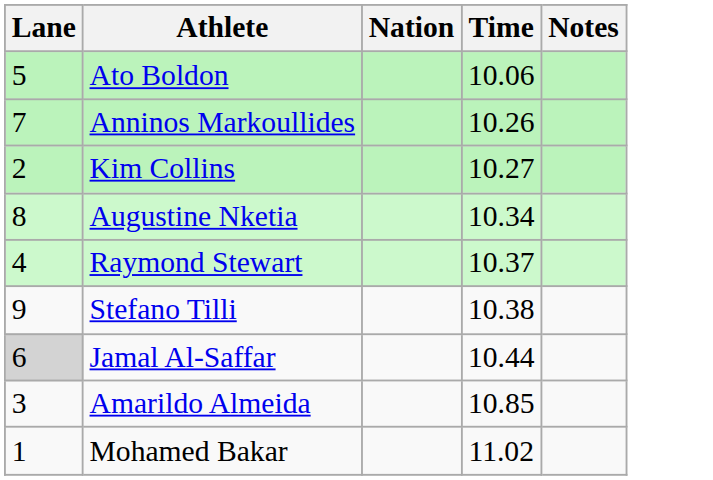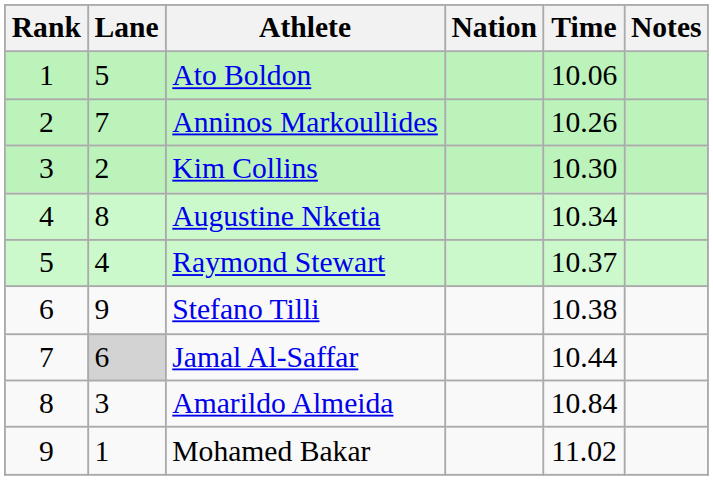+ column: Rank | 1 | 2 | 3 | 4 | 5 | 6 | 7 | 8 | 9
Kim Collins | Time: 10.27 -> 10.30
Amarildo Almeida | Time: 10.85 -> 10.84
